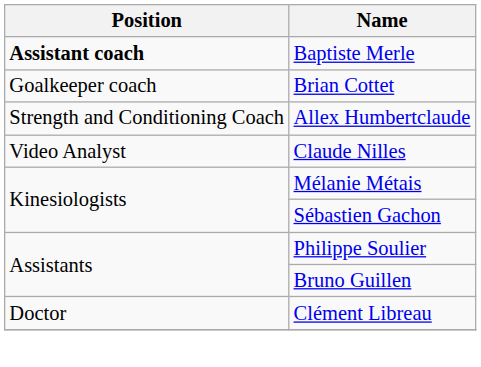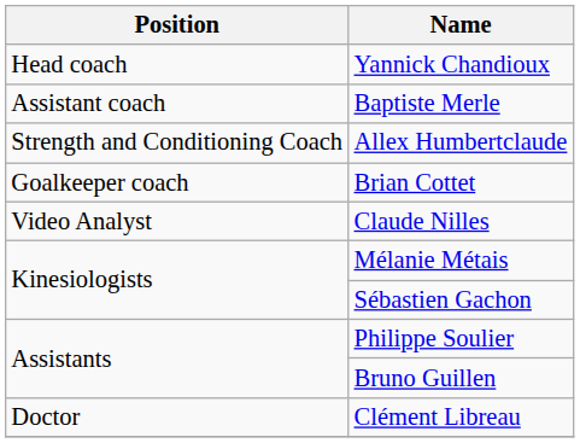+ row: Head coach | Yannick Chandioux
Baptiste Merle | Position: bold -> normal
rows swapped: Brian Cottet <-> Allex Humbertclaude
